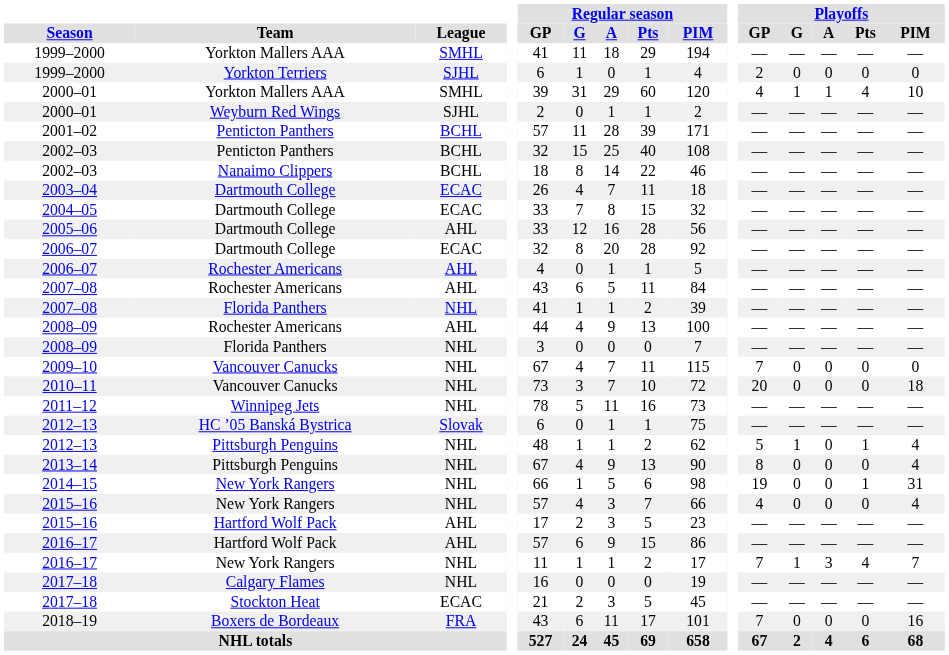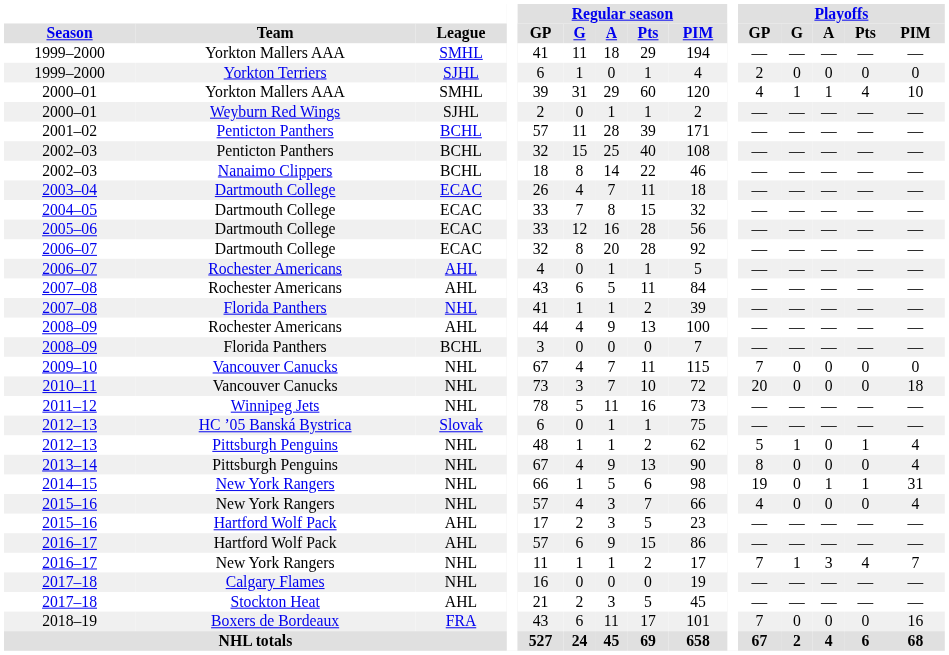2005–06 | League: AHL -> ECAC
2008–09 / Florida Panthers | League: NHL -> BCHL
2014–15 | Playoffs / A: 0 -> 1
2017–18 / Stockton Heat | League: ECAC -> AHL
